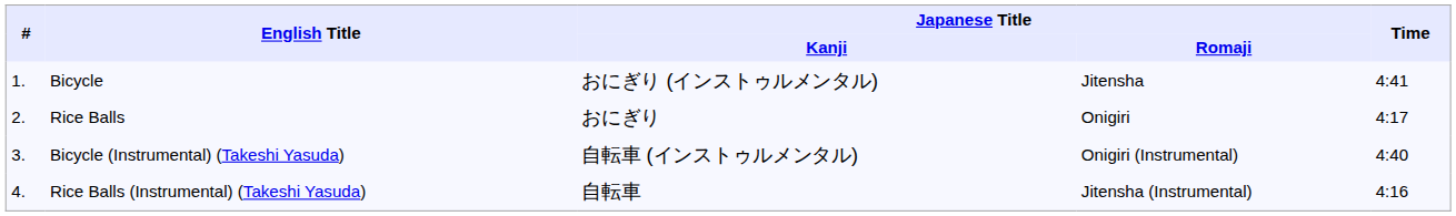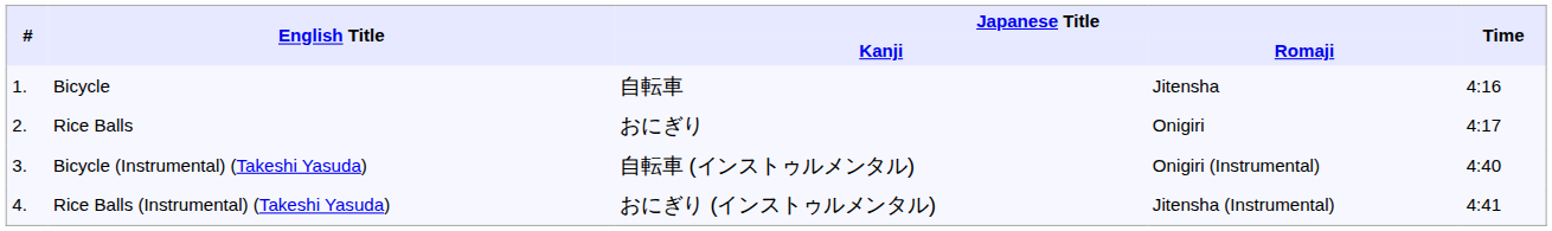Bicycle | Japanese Title / Kanji: おにぎり (インストゥルメンタル) -> 自転車
Bicycle | Time: 4:41 -> 4:16
Rice Balls (Instrumental) (Takeshi Yasuda) | Japanese Title / Kanji: 自転車 -> おにぎり (インストゥルメンタル)
Rice Balls (Instrumental) (Takeshi Yasuda) | Time: 4:16 -> 4:41
